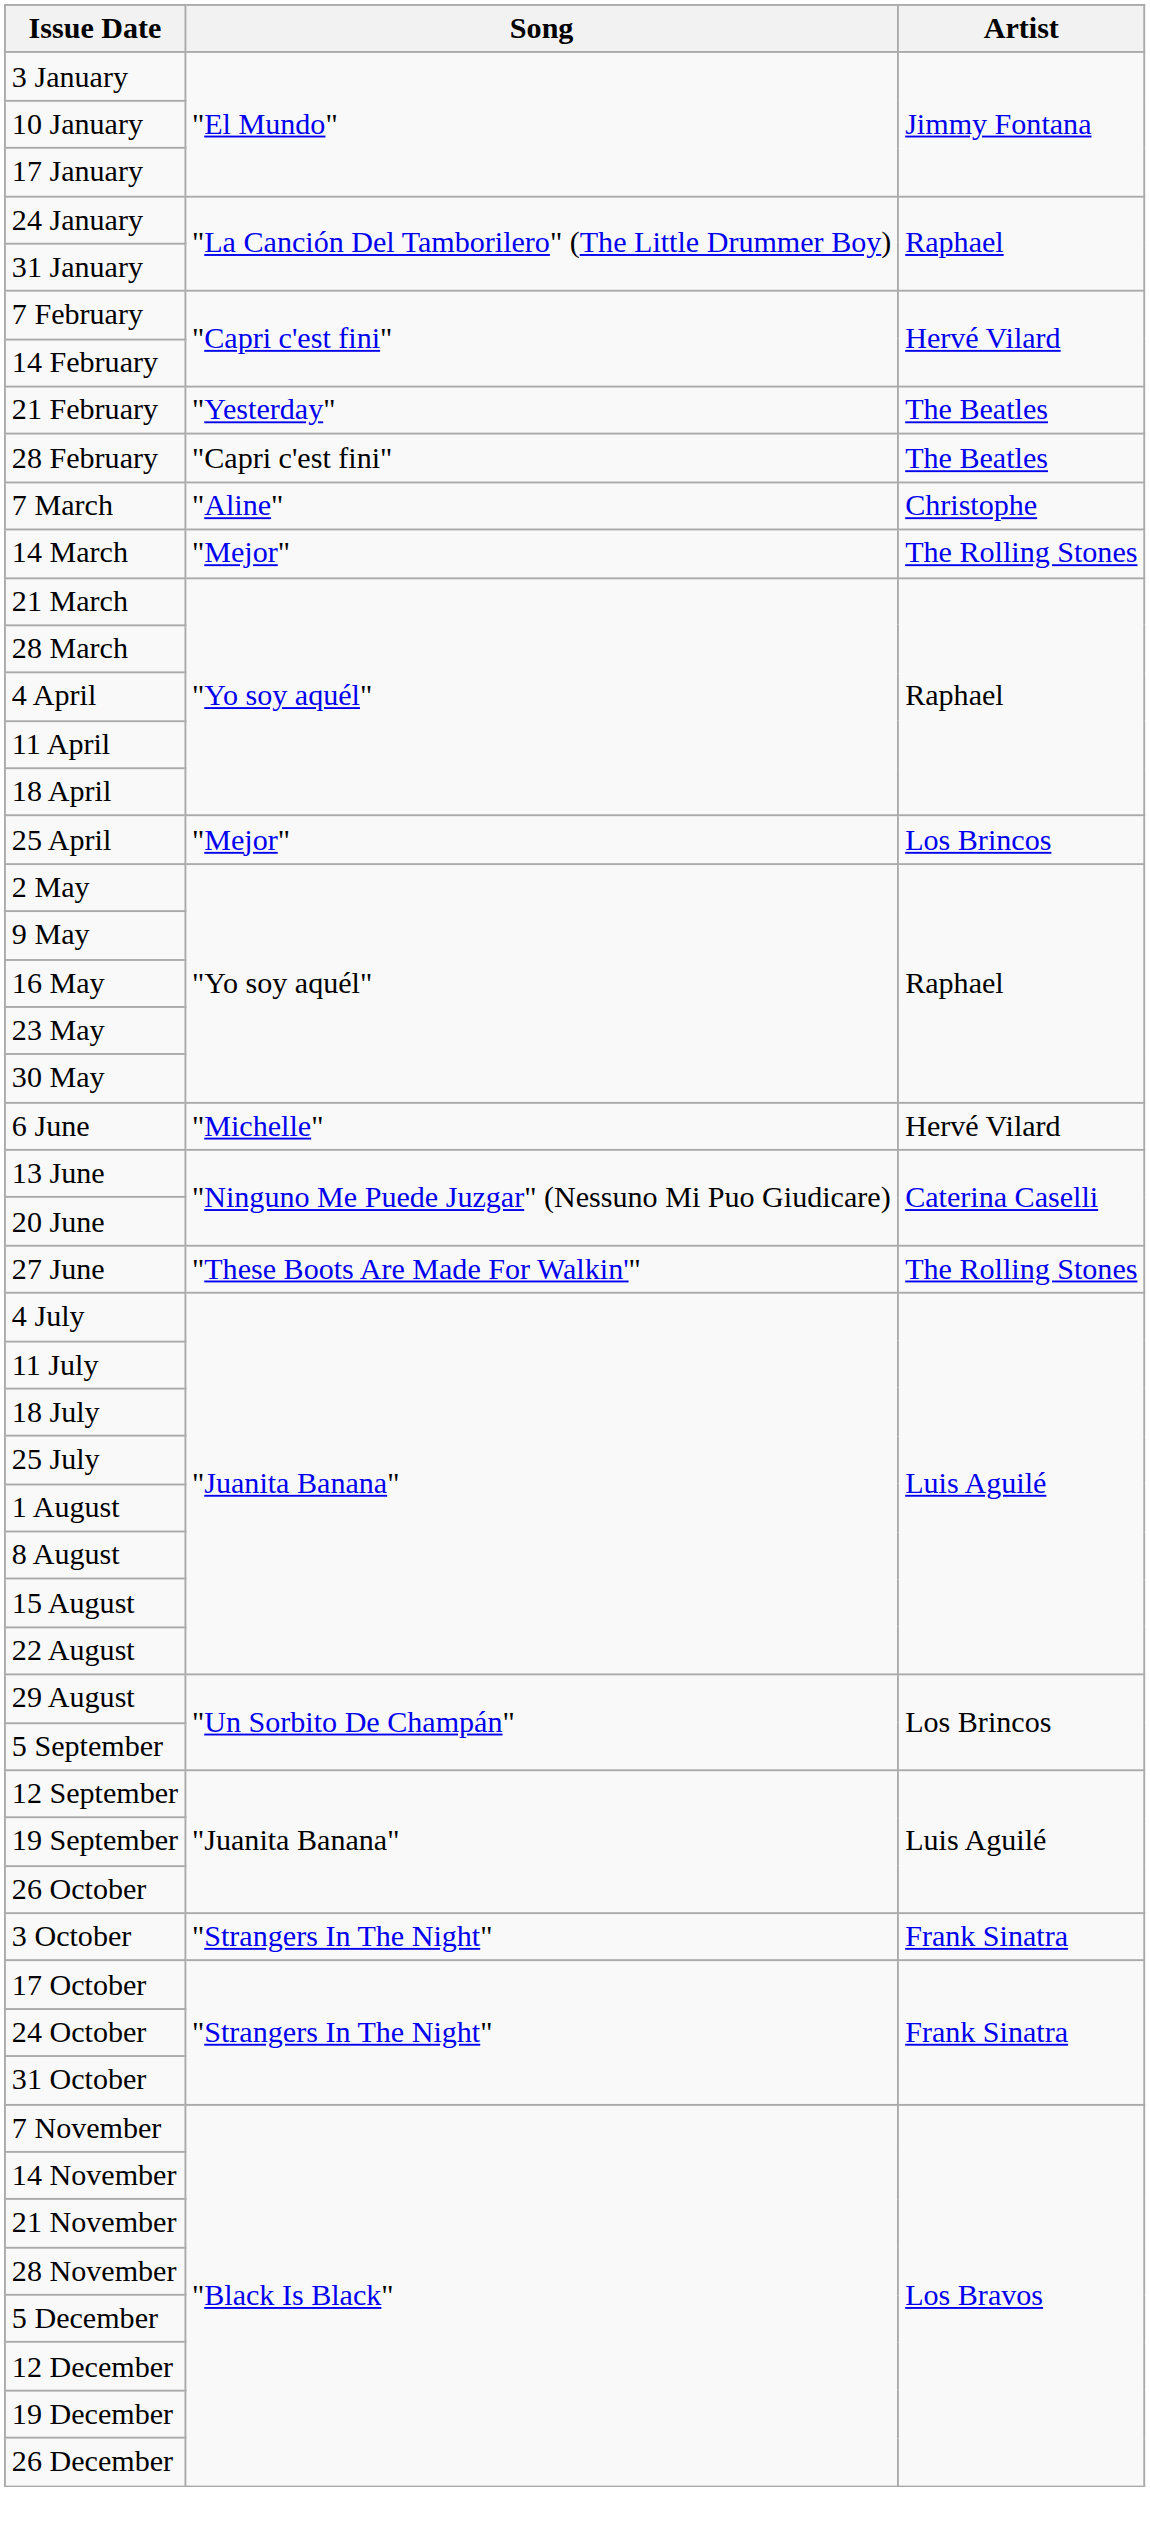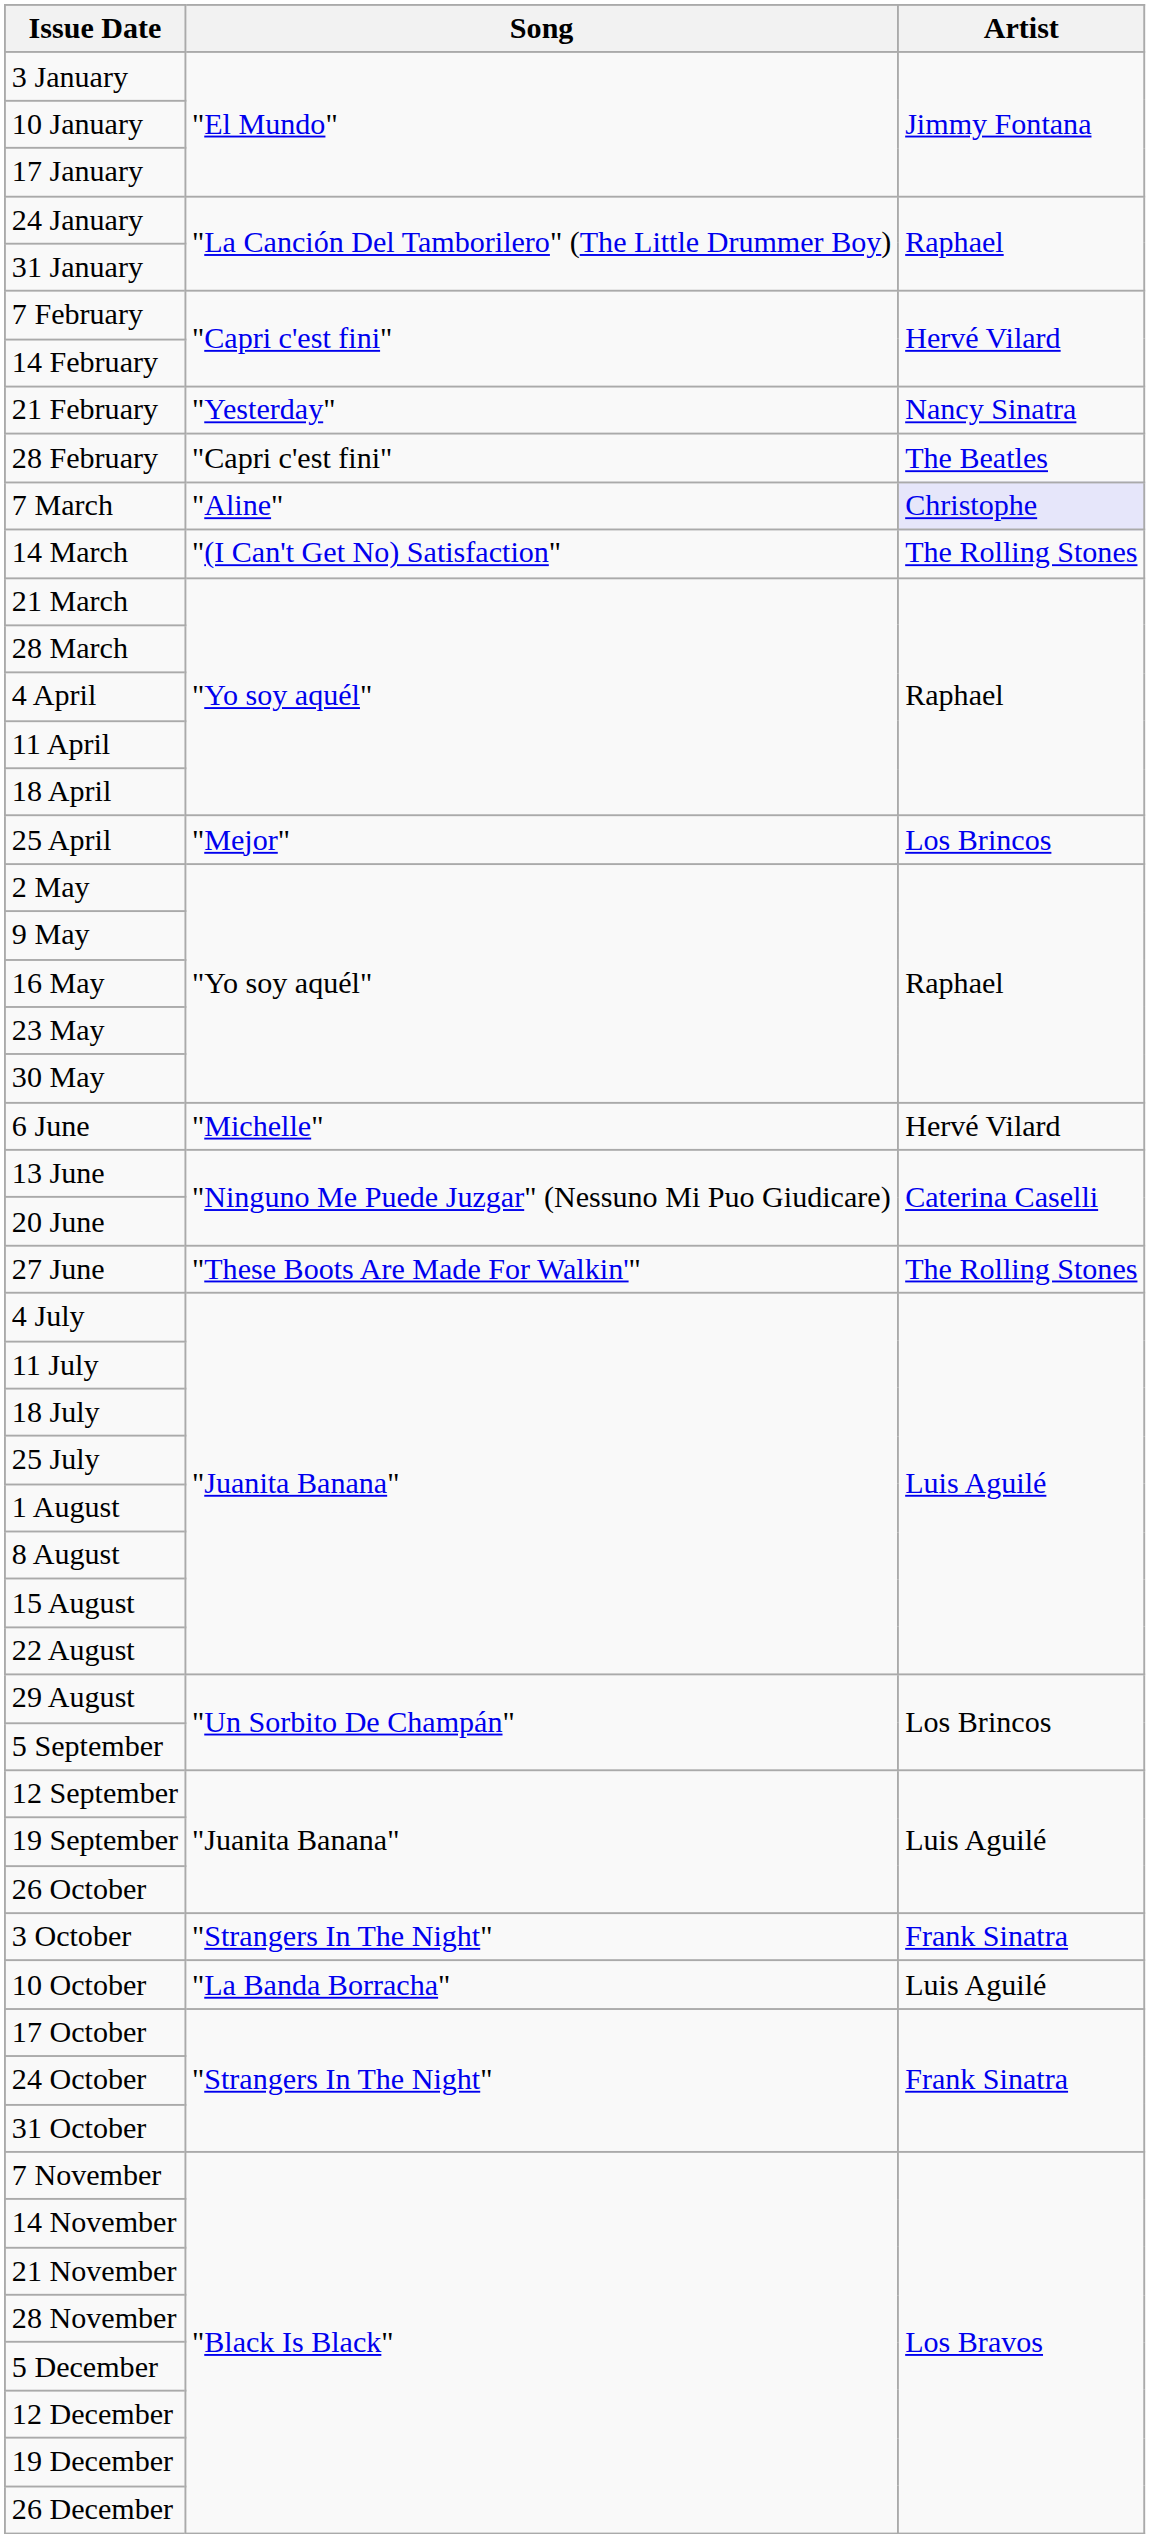21 February | Artist: The Beatles -> Nancy Sinatra
7 March | Artist: no background -> lavender background
14 March | Song: "Mejor" -> "(I Can't Get No) Satisfaction"
+ row: 10 October | "La Banda Borracha" | Luis Aguilé
